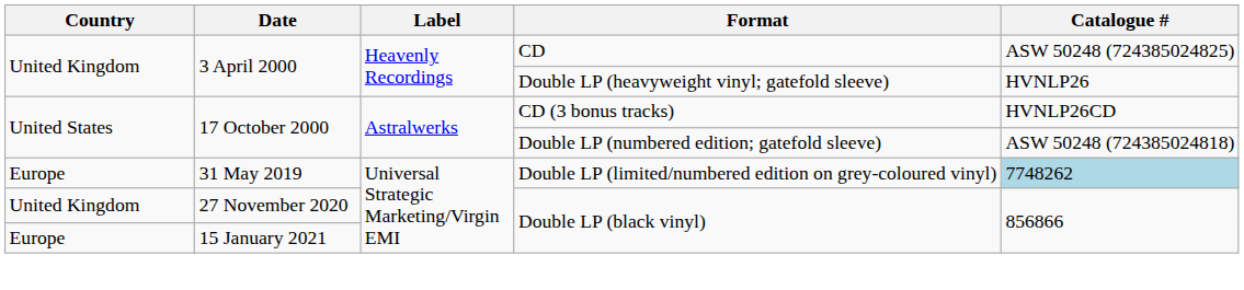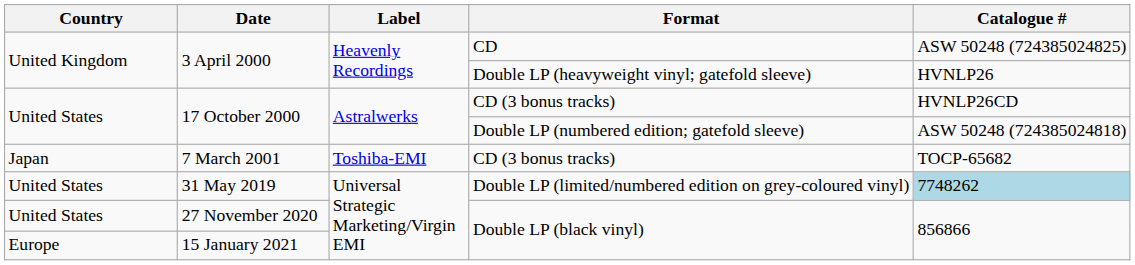+ row: Japan | 7 March 2001 | Toshiba-EMI | CD (3 bonus tracks) | TOCP-65682
31 May 2019 | Country: Europe -> United States
27 November 2020 | Country: United Kingdom -> United States
